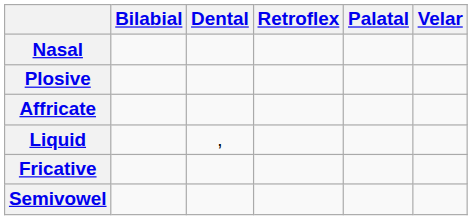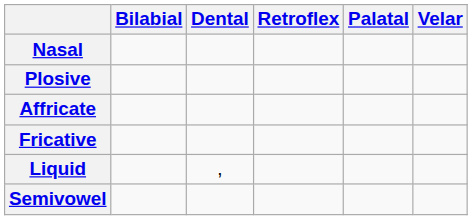rows swapped: Fricative <-> Liquid
